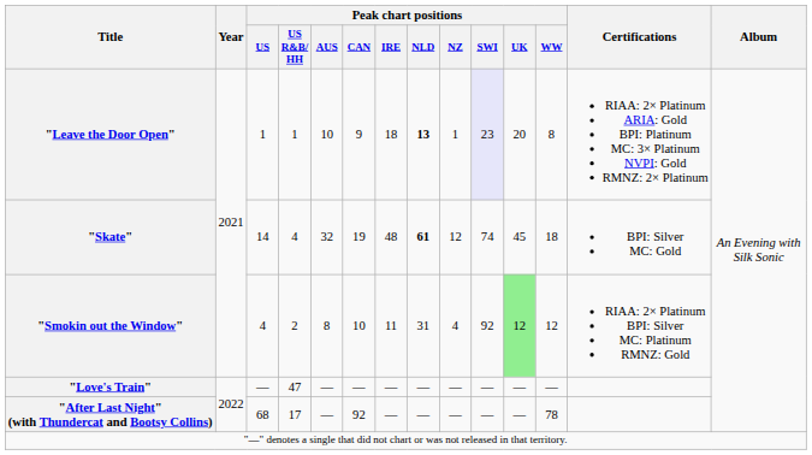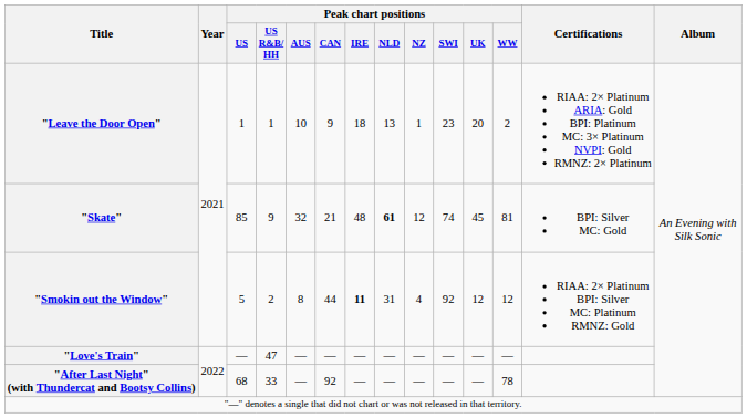"Leave the Door Open" | Peak chart positions / NLD: bold -> normal
"Leave the Door Open" | Peak chart positions / SWI: lavender background -> no background
"Leave the Door Open" | Peak chart positions / WW: 8 -> 2
"Skate" | Peak chart positions / US: 14 -> 85
"Skate" | Peak chart positions / US R&B/ HH: 4 -> 9
"Skate" | Peak chart positions / CAN: 19 -> 21
"Skate" | Peak chart positions / WW: 18 -> 81
"Smokin out the Window" | Peak chart positions / US: 4 -> 5
"Smokin out the Window" | Peak chart positions / CAN: 10 -> 44
"Smokin out the Window" | Peak chart positions / IRE: normal -> bold
"Smokin out the Window" | Peak chart positions / UK: lightgreen background -> no background
"After Last Night" (with Thundercat and Bootsy Collins) | Peak chart positions / US R&B/ HH: 17 -> 33
